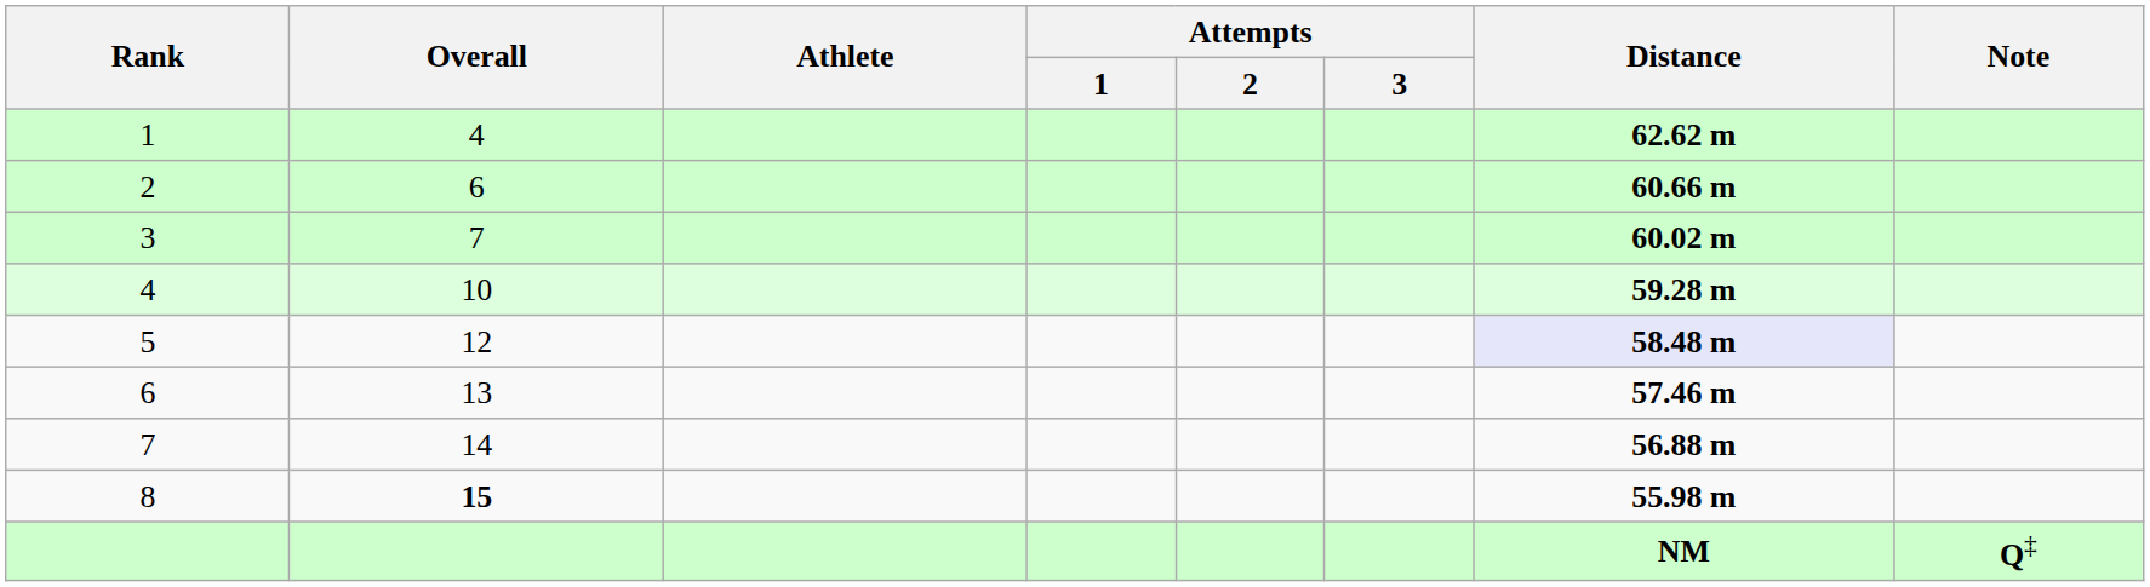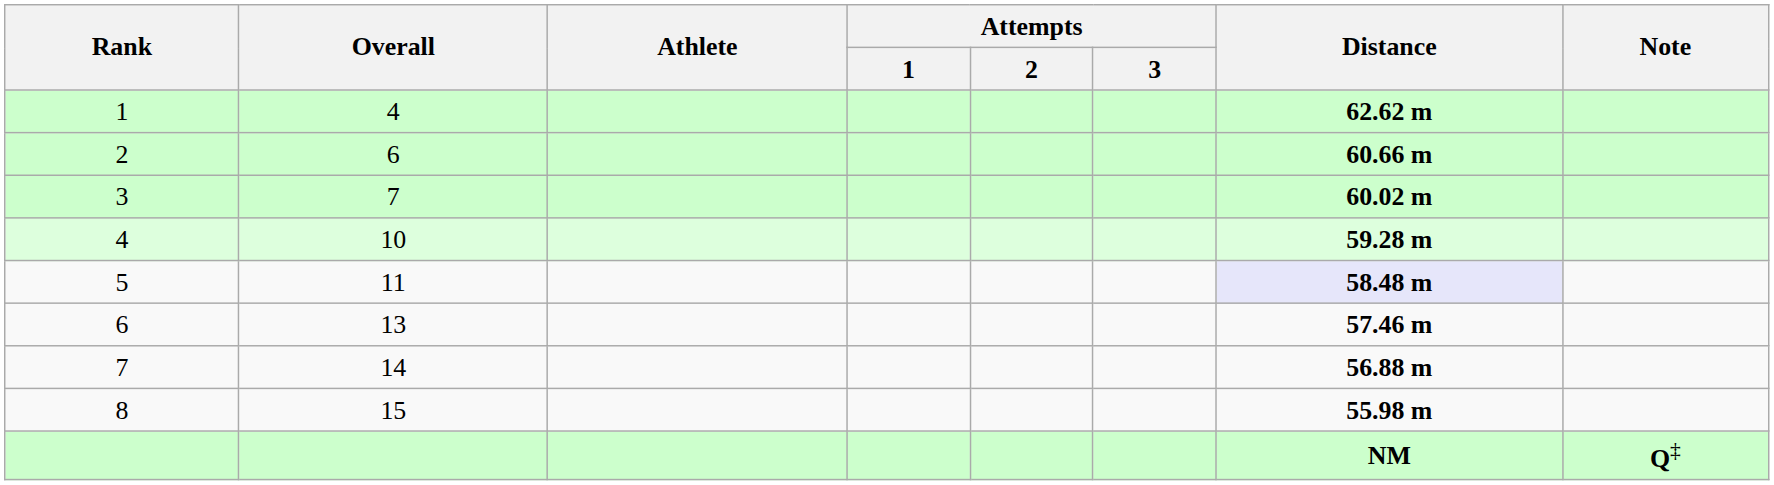5 | Overall: 12 -> 11
8 | Overall: bold -> normal
